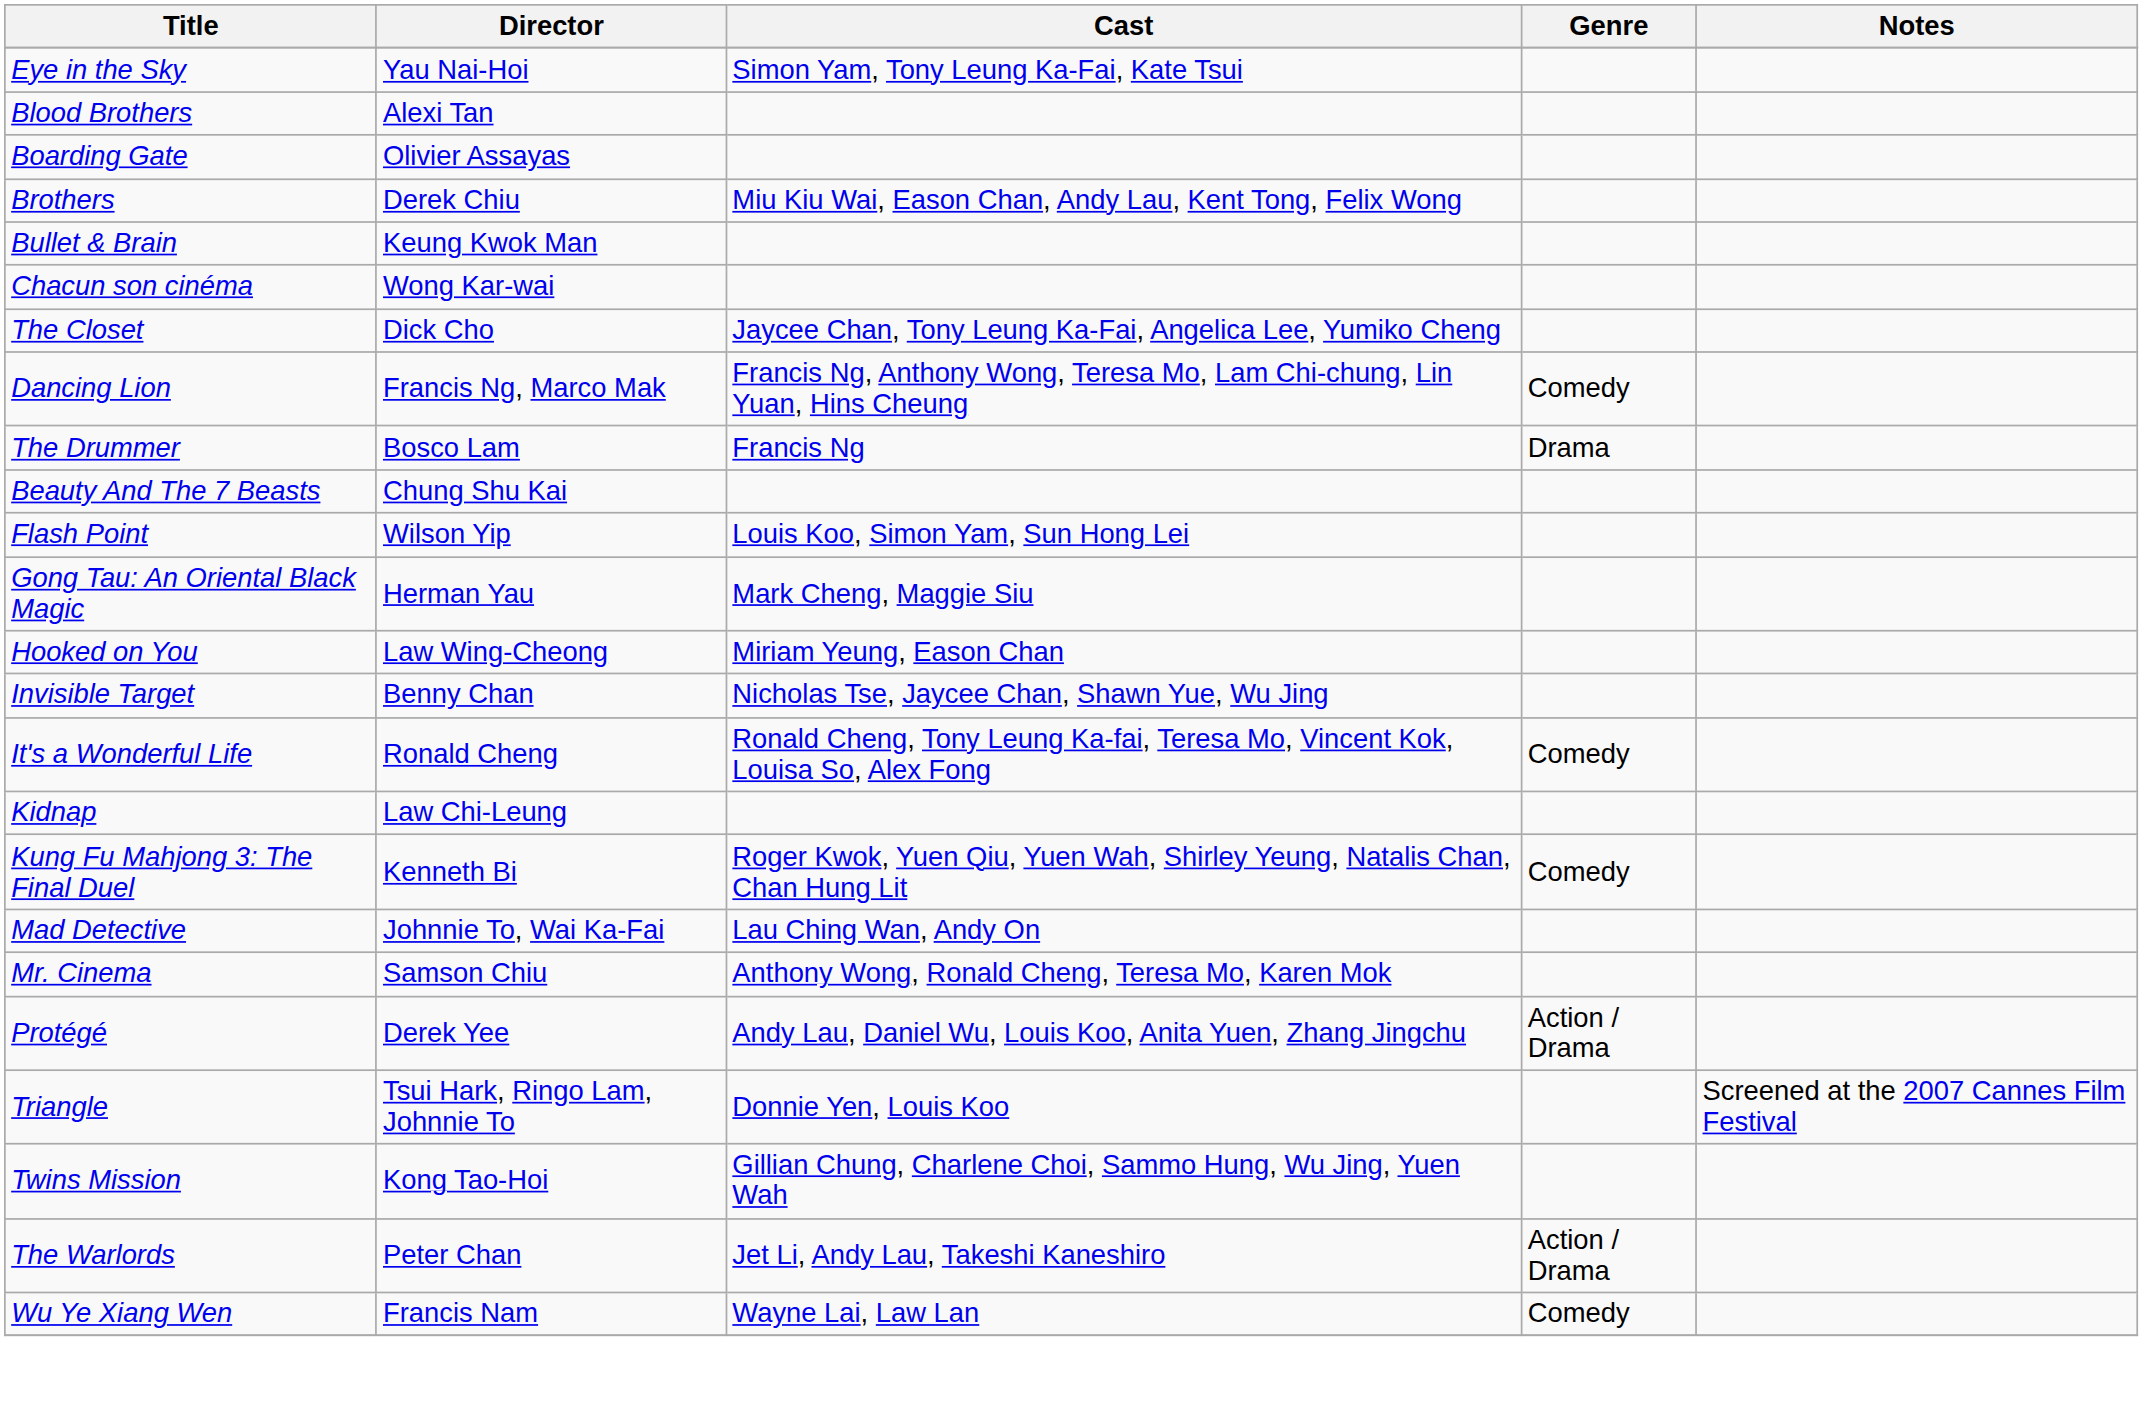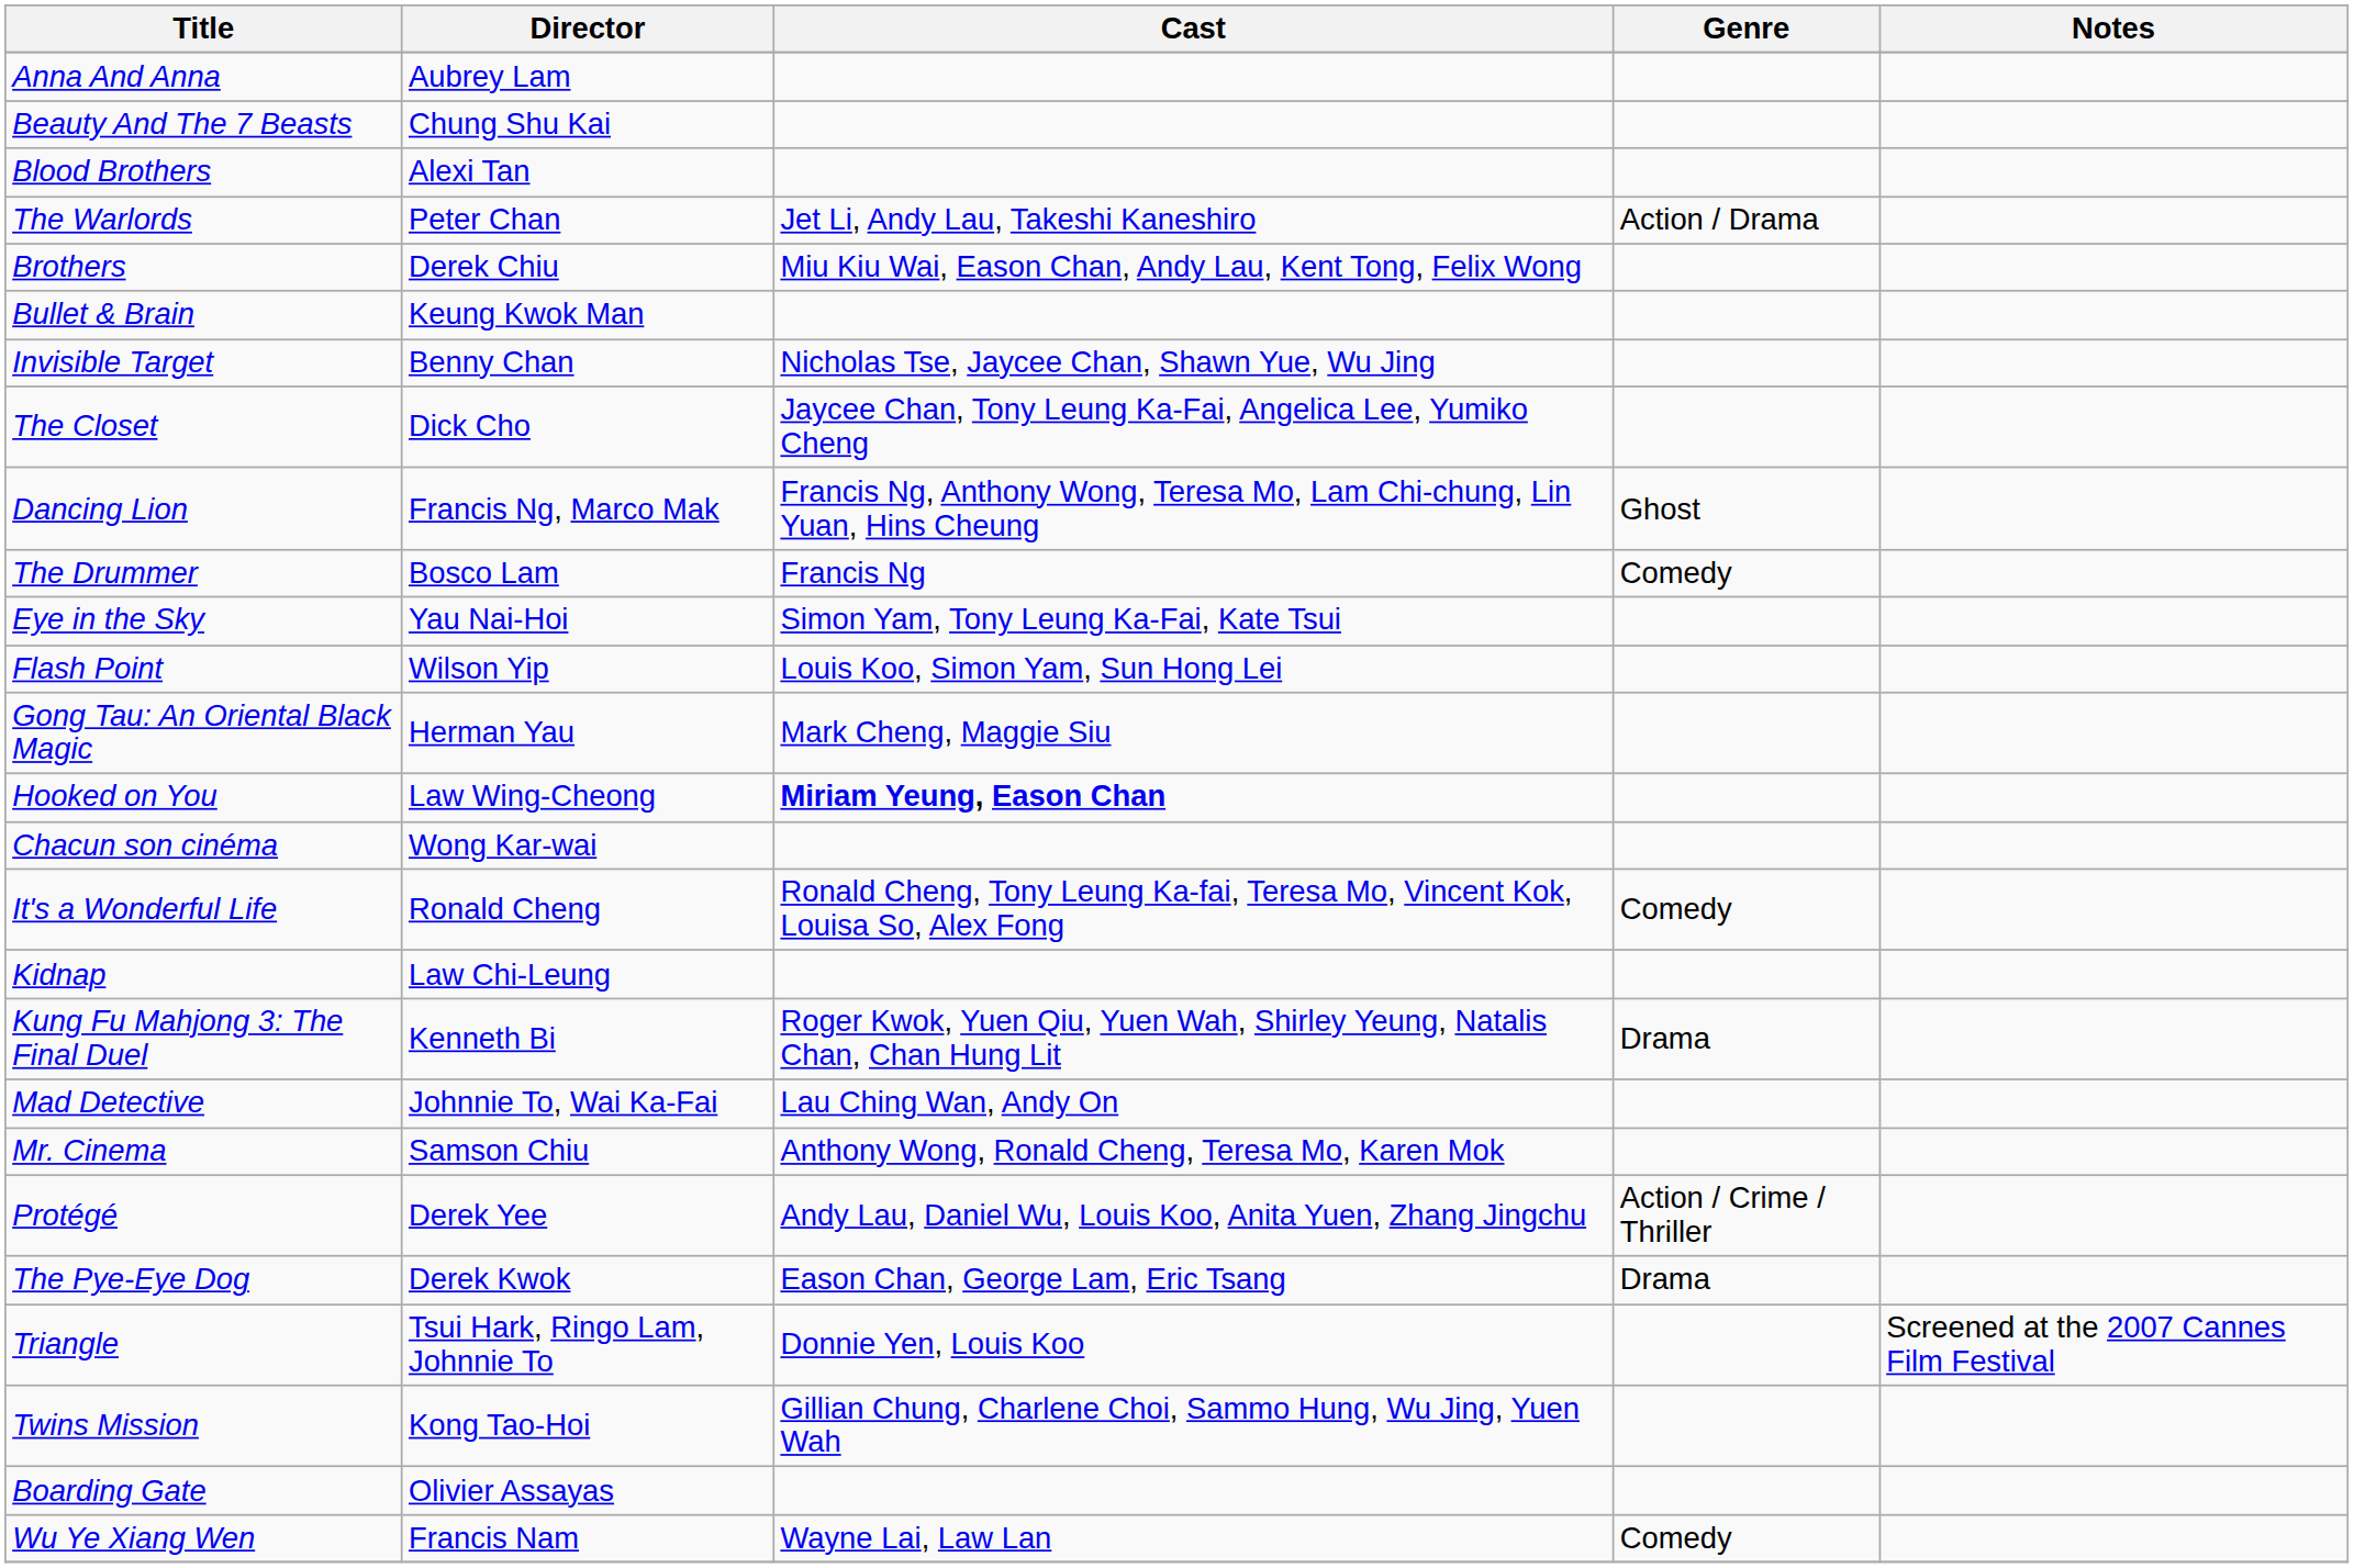+ row: Anna And Anna | Aubrey Lam
rows swapped: Beauty And The 7 Beasts <-> Eye in the Sky
rows swapped: Boarding Gate <-> The Warlords
rows swapped: Chacun son cinéma <-> Invisible Target
Dancing Lion | Genre: Comedy -> Ghost
The Drummer | Genre: Drama -> Comedy
Hooked on You | Cast: normal -> bold
Kung Fu Mahjong 3: The Final Duel | Genre: Comedy -> Drama
Protégé | Genre: Action / Drama -> Action / Crime / Thriller
+ row: The Pye-Eye Dog | Derek Kwok | Eason Chan, George Lam, Eric Tsang | Drama
